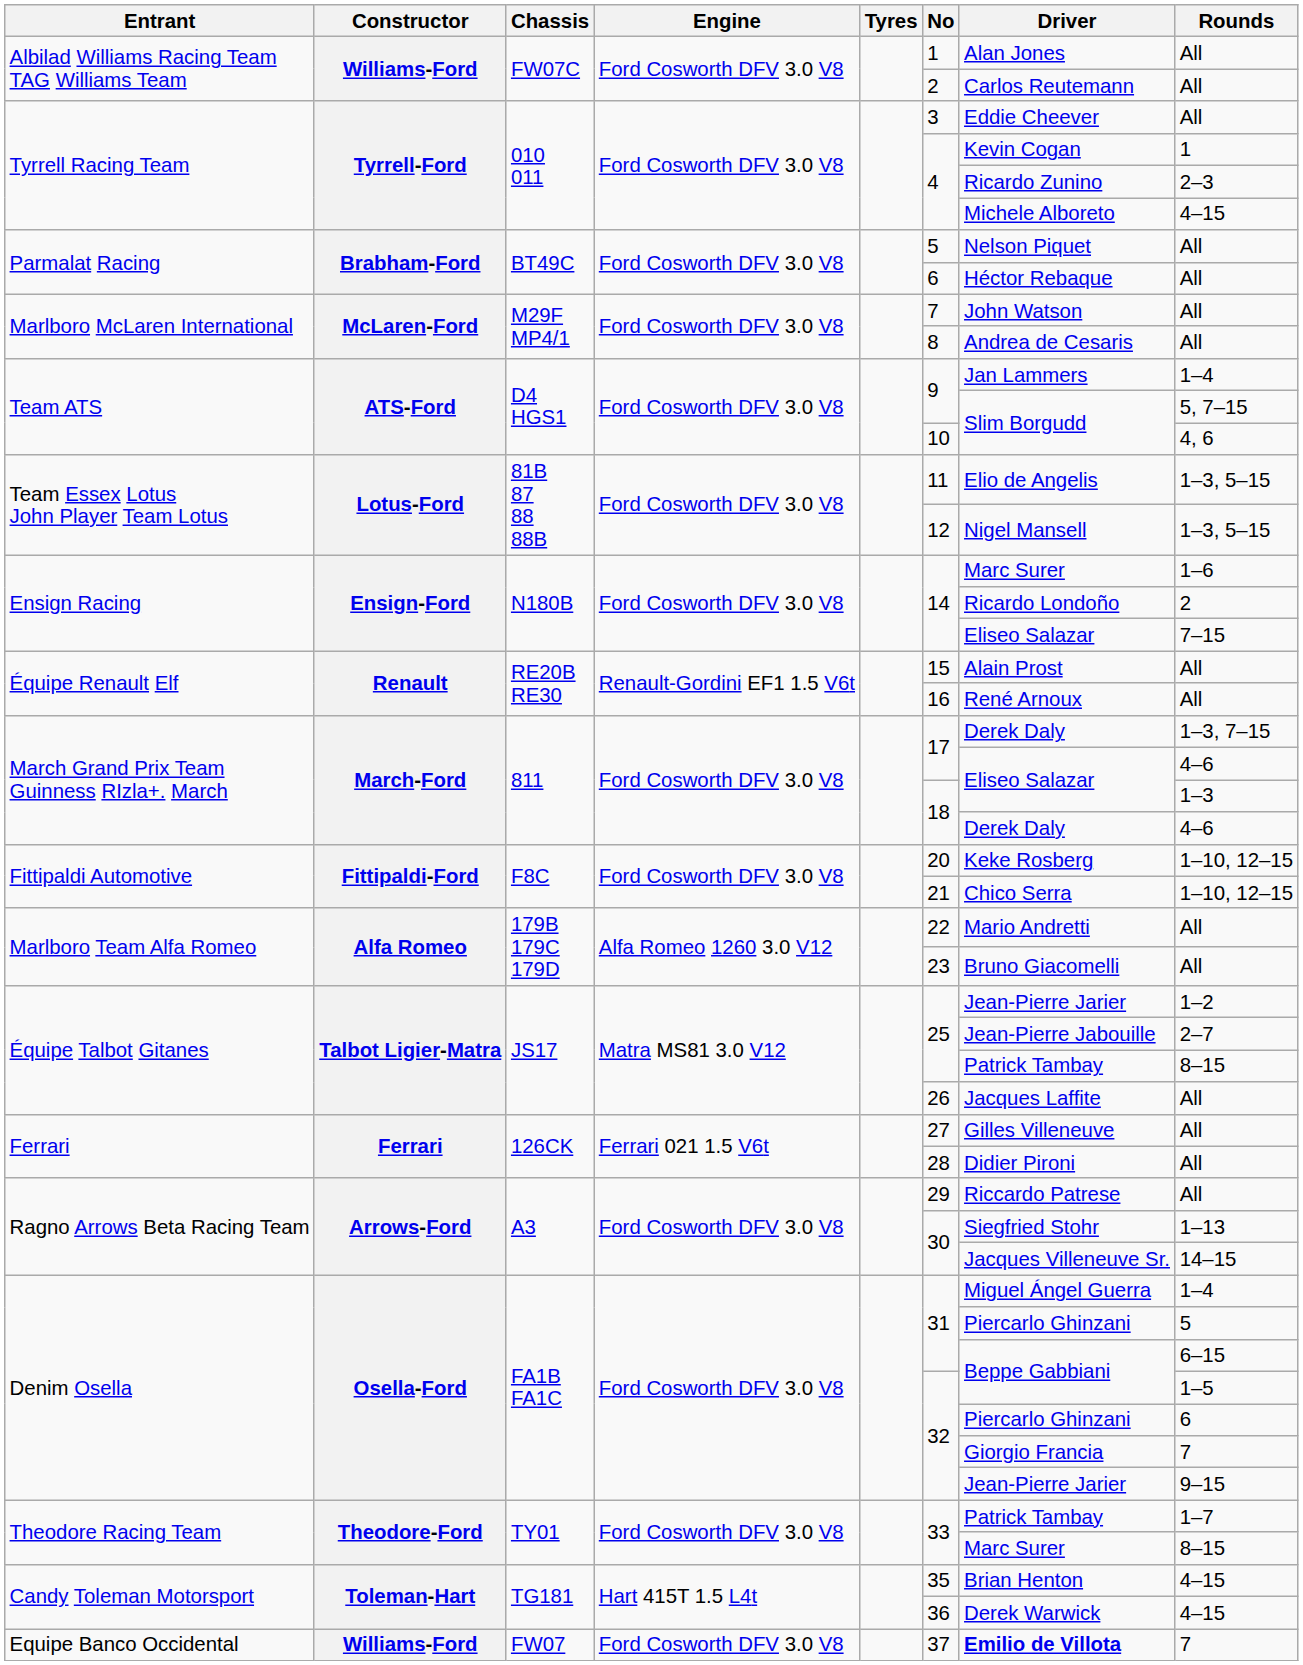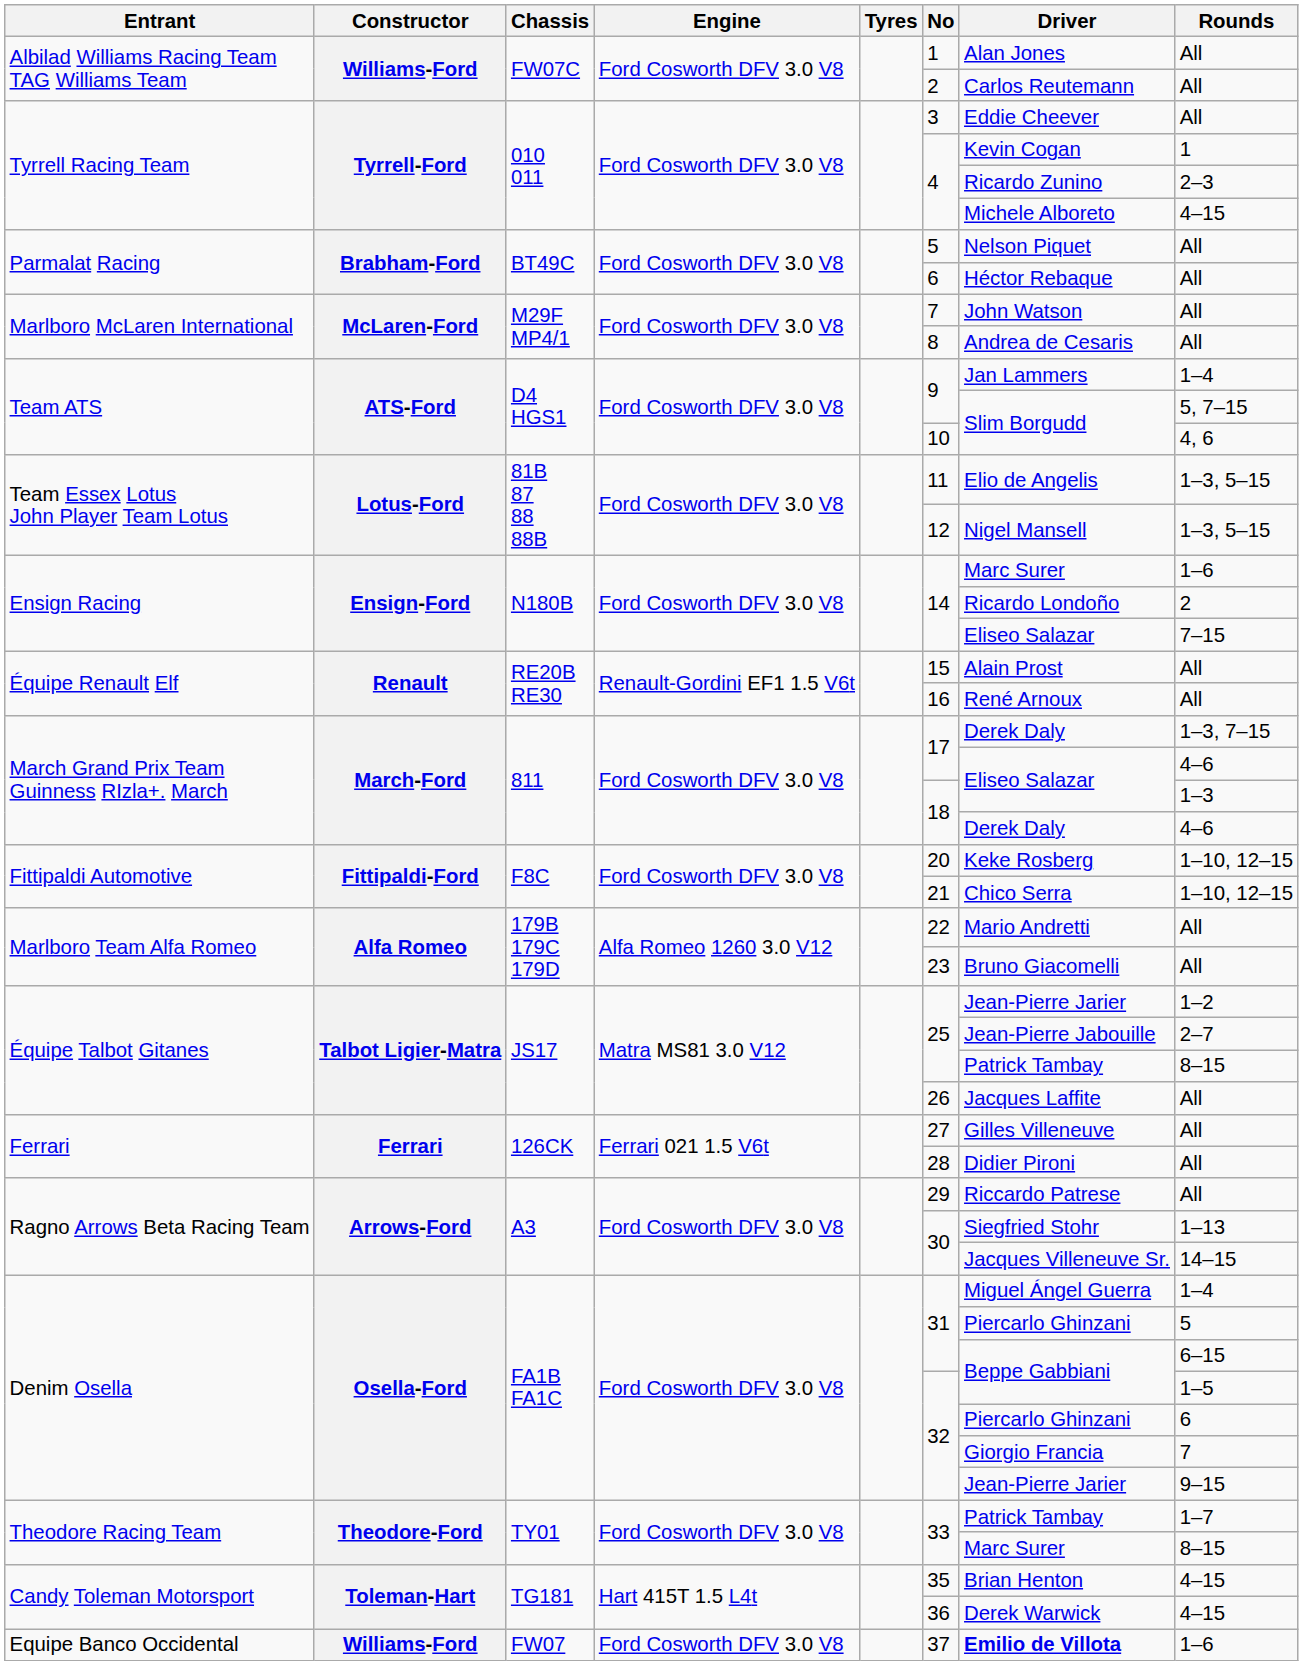Equipe Banco Occidental | Rounds: 7 -> 1–6
